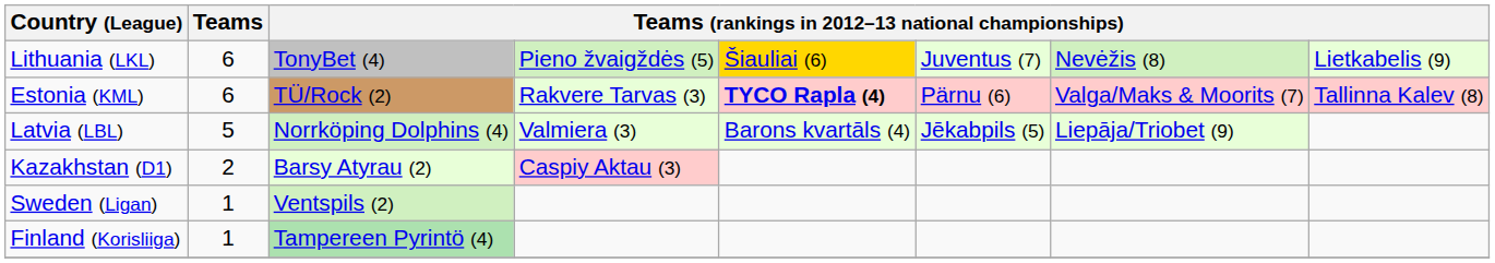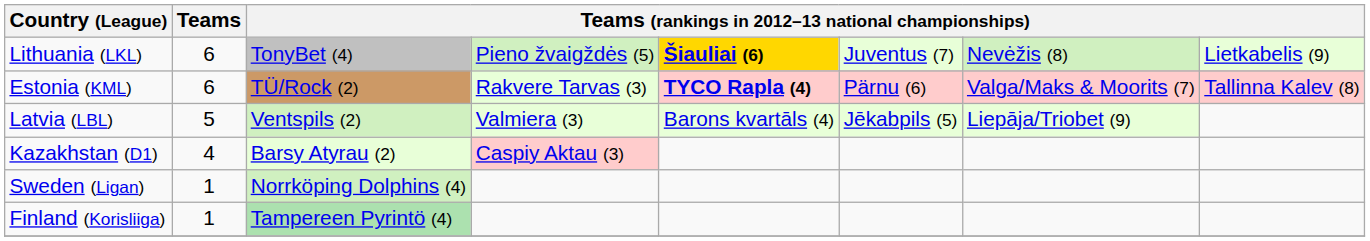Lithuania (LKL) | column 5: normal -> bold
Latvia (LBL) | column 3: Norrköping Dolphins (4) -> Ventspils (2)
Kazakhstan (D1) | Teams: 2 -> 4
Sweden (Ligan) | column 3: Ventspils (2) -> Norrköping Dolphins (4)
